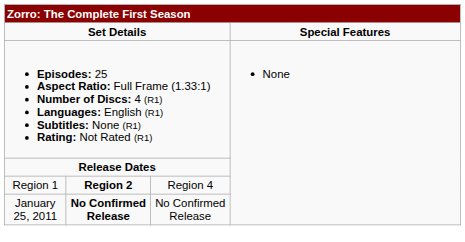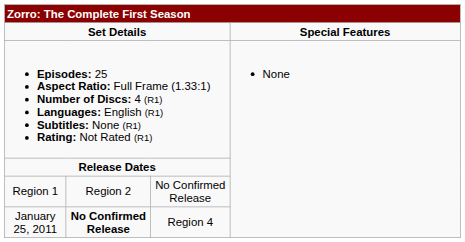Region 1 | column 2: bold -> normal
Region 1 | column 3: Region 4 -> No Confirmed Release
January 25, 2011 | column 3: No Confirmed Release -> Region 4
